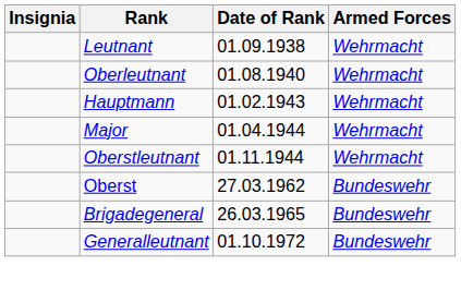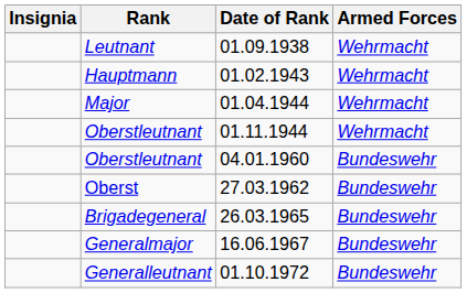- row: Oberleutnant | 01.08.1940 | Wehrmacht
+ row: Oberstleutnant | 04.01.1960 | Bundeswehr
+ row: Generalmajor | 16.06.1967 | Bundeswehr
